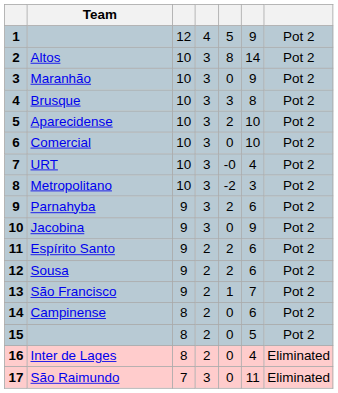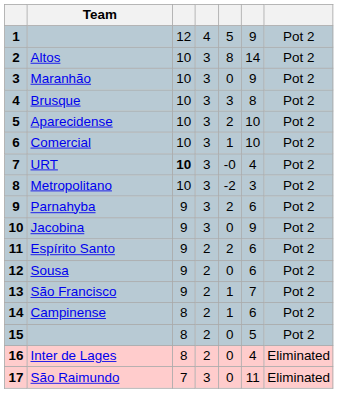Comercial | column 5: 0 -> 1
URT | column 3: normal -> bold
Sousa | column 5: 2 -> 0
Campinense | column 5: 0 -> 1
